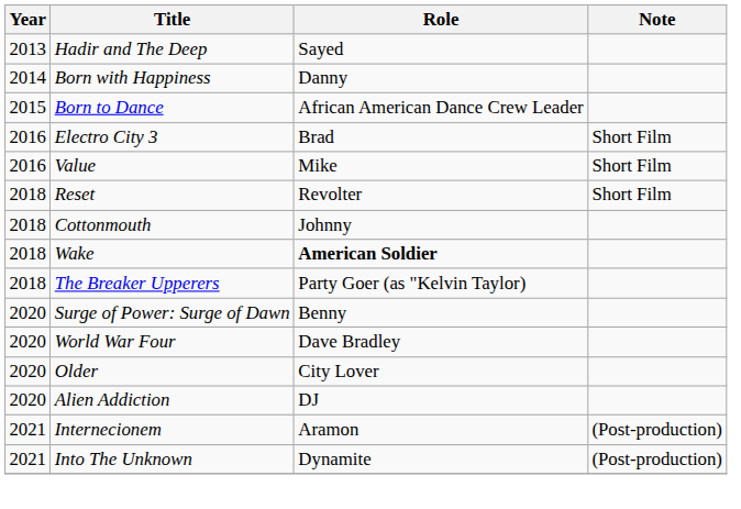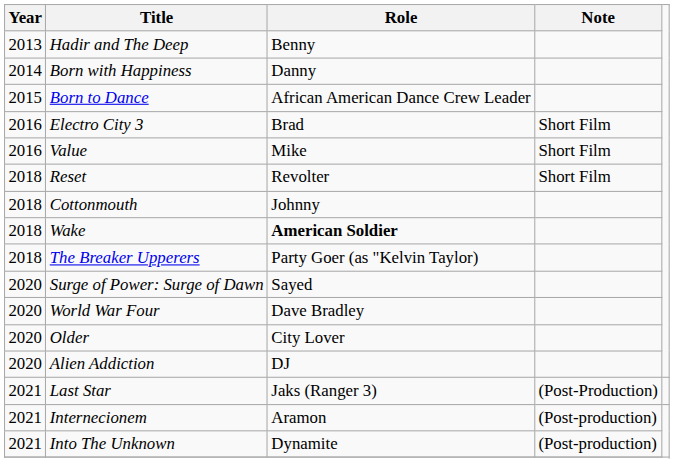Hadir and The Deep | Role: Sayed -> Benny
Surge of Power: Surge of Dawn | Role: Benny -> Sayed
+ row: 2021 | Last Star | Jaks (Ranger 3) | (Post-Production)
